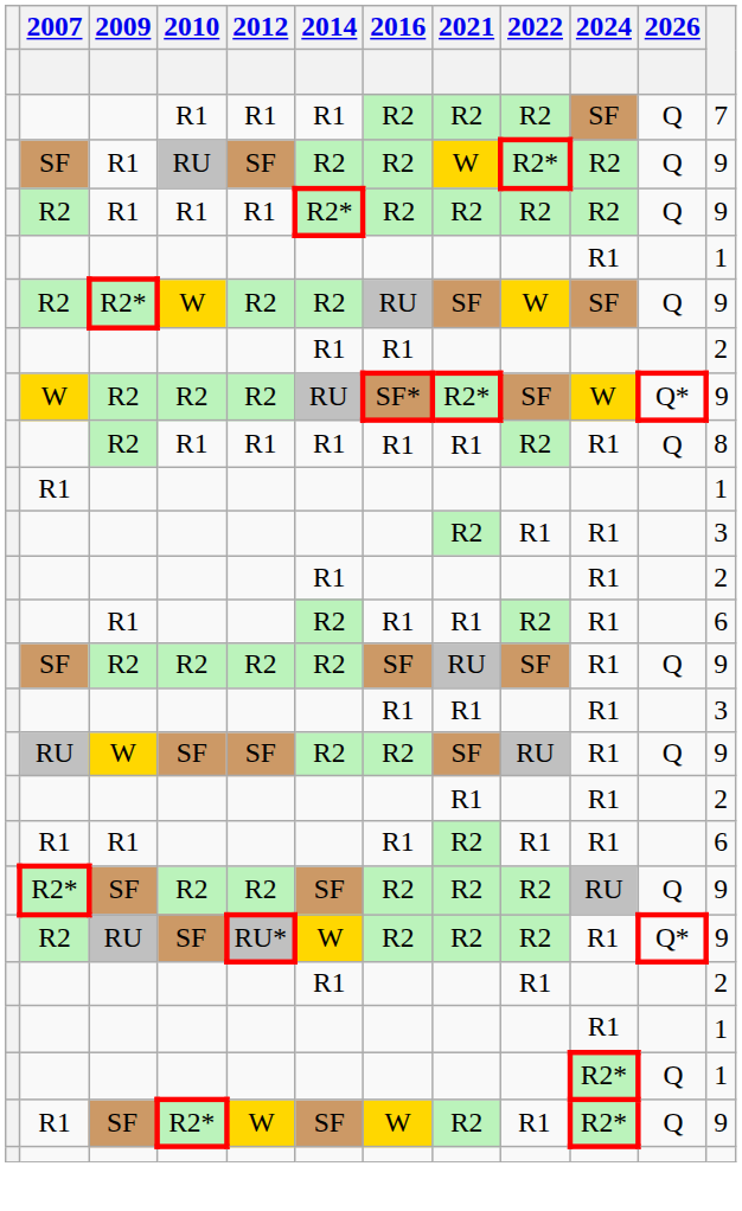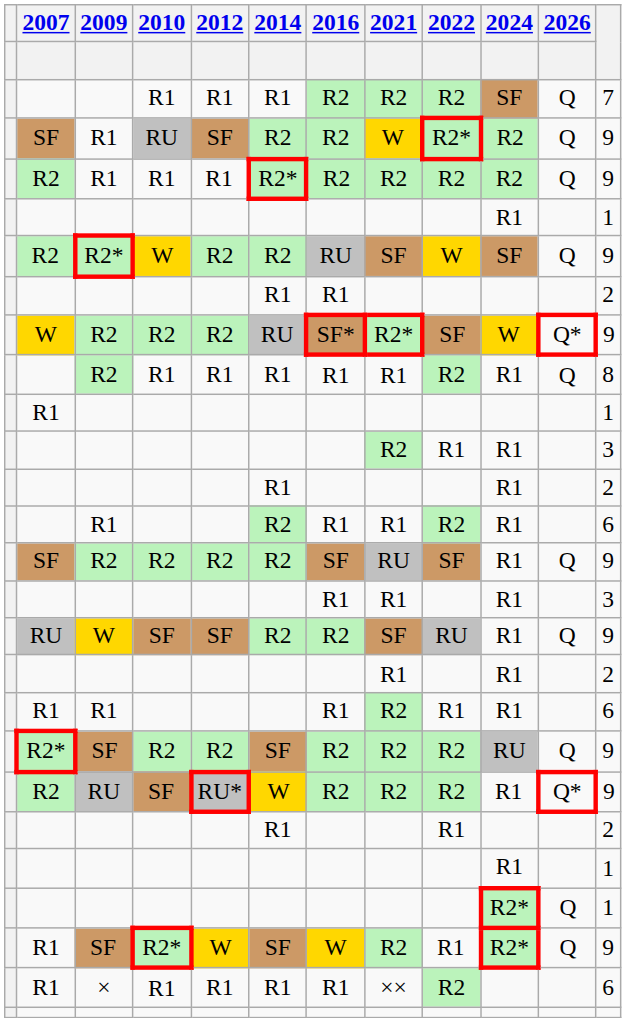+ row: R1 | × | R1 | R1 | R1 | R1 | ×× | R2 | 6
